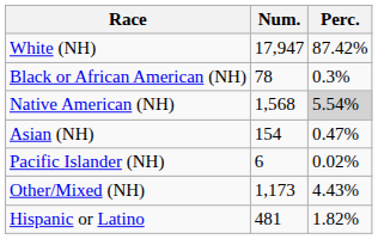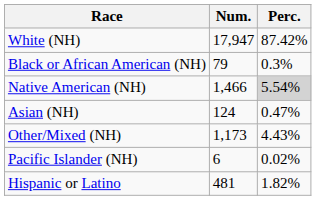Black or African American (NH) | Num.: 78 -> 79
Native American (NH) | Num.: 1,568 -> 1,466
Asian (NH) | Num.: 154 -> 124
rows swapped: Pacific Islander (NH) <-> Other/Mixed (NH)
